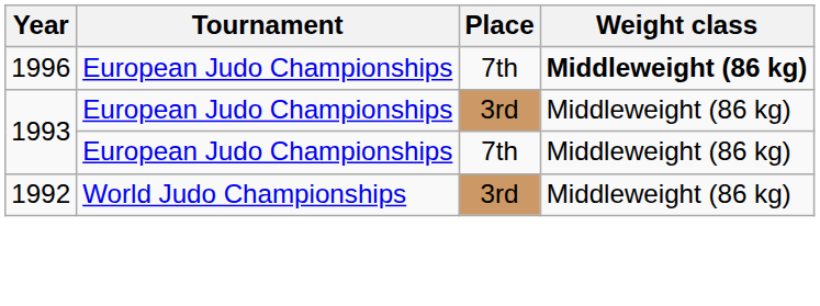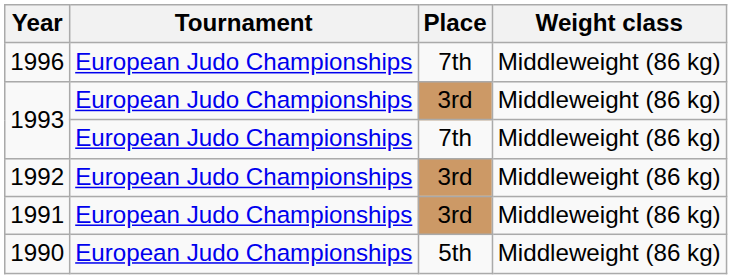1996 | Weight class: bold -> normal
1992 | Tournament: World Judo Championships -> European Judo Championships
+ row: 1991 | European Judo Championships | 3rd | Middleweight (86 kg)
+ row: 1990 | European Judo Championships | 5th | Middleweight (86 kg)
